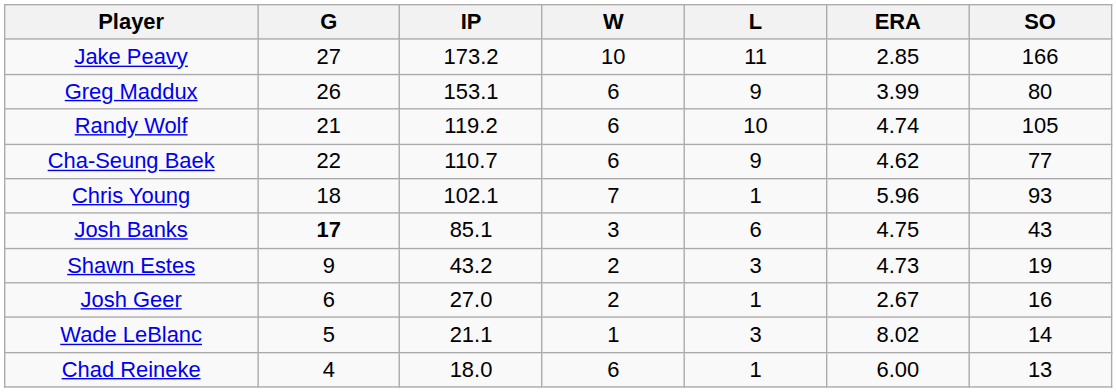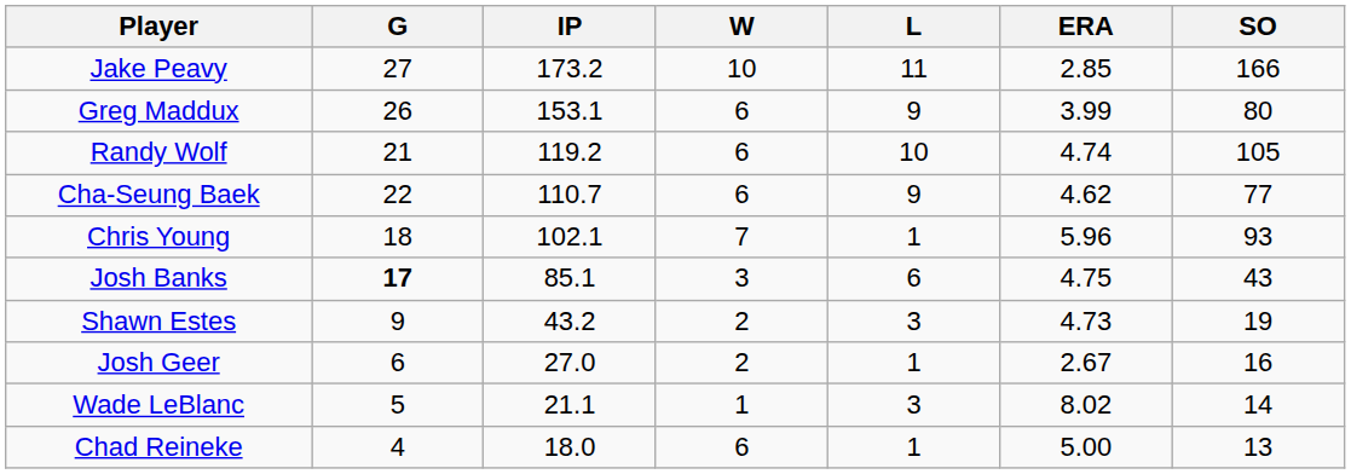Chad Reineke | ERA: 6.00 -> 5.00
